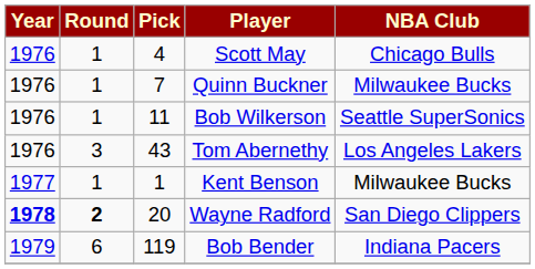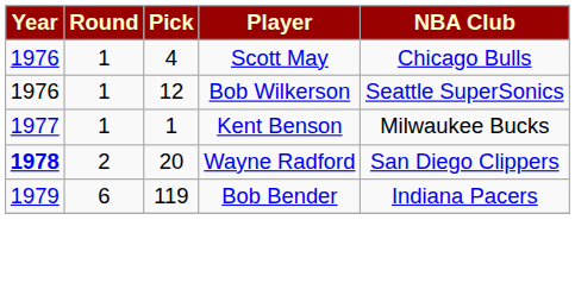- row: 1976 | 1 | 7 | Quinn Buckner | Milwaukee Bucks
Bob Wilkerson | Pick: 11 -> 12
- row: 1976 | 3 | 43 | Tom Abernethy | Los Angeles Lakers
Wayne Radford | Round: bold -> normal
